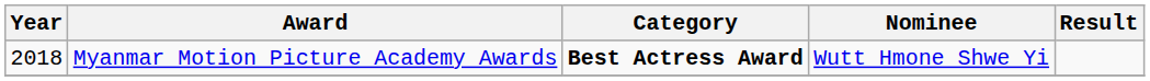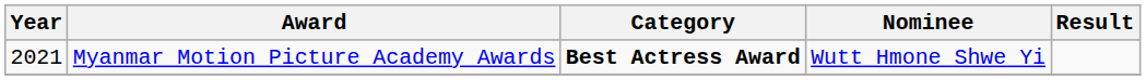Myanmar Motion Picture Academy Awards | Year: 2018 -> 2021
